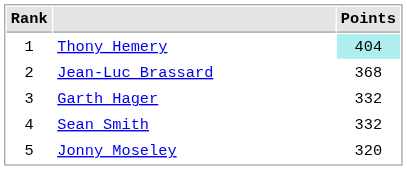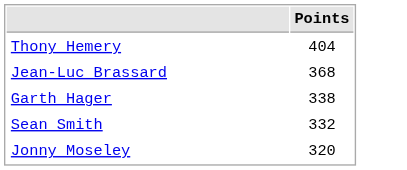- column: Rank | 1 | 2 | 3 | 4 | 5
Thony Hemery | Points: paleturquoise background -> no background
Garth Hager | Points: 332 -> 338
